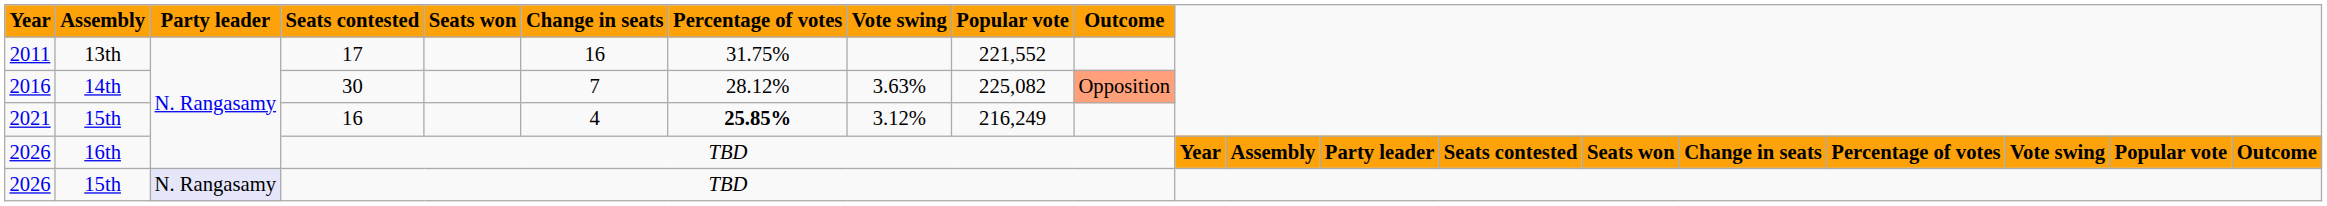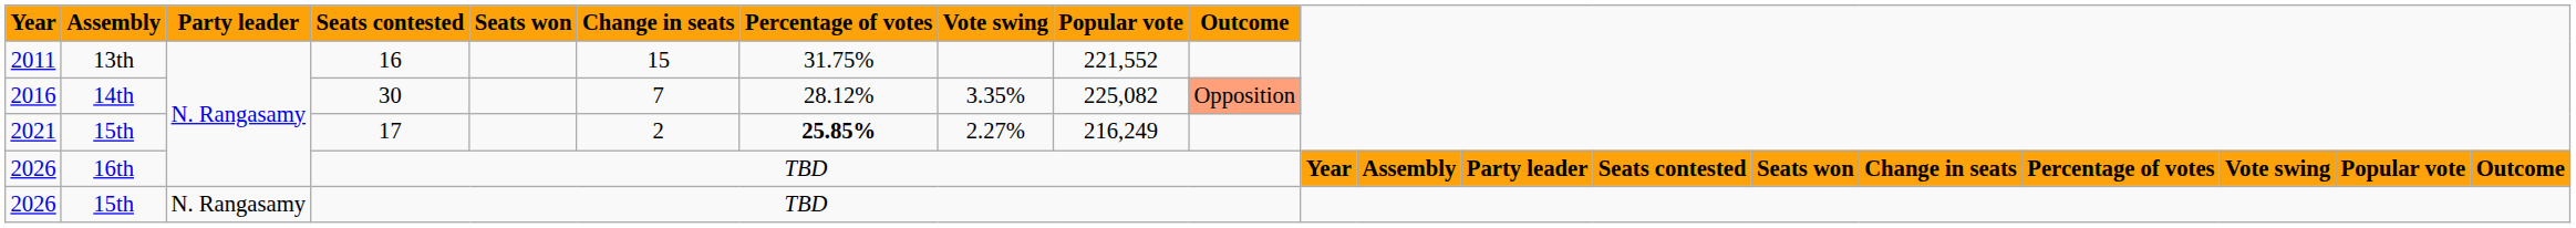2011 | Seats contested: 17 -> 16
2011 | Change in seats: 16 -> 15
2016 | Vote swing: 3.63% -> 3.35%
2021 | Seats contested: 16 -> 17
2021 | Change in seats: 4 -> 2
2021 | Vote swing: 3.12% -> 2.27%
2026 / 15th | Party leader: lavender background -> no background
